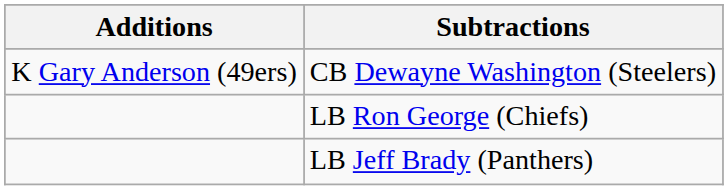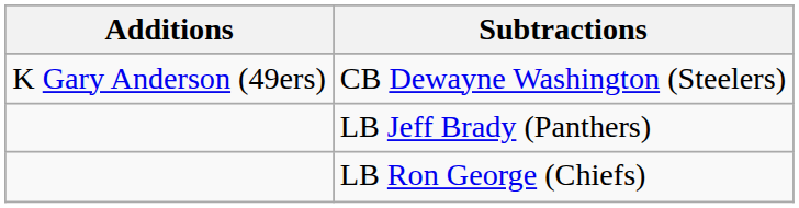rows swapped: LB Ron George (Chiefs) <-> LB Jeff Brady (Panthers)
